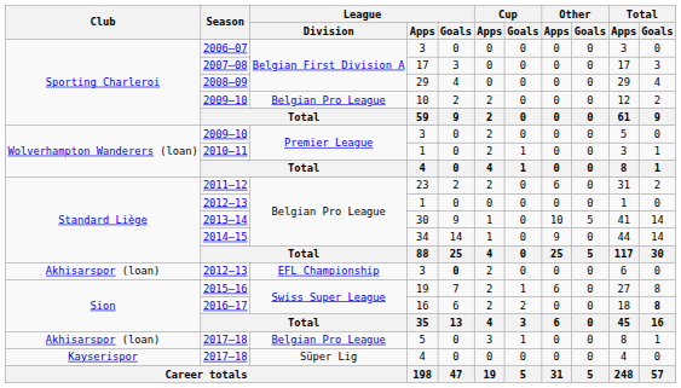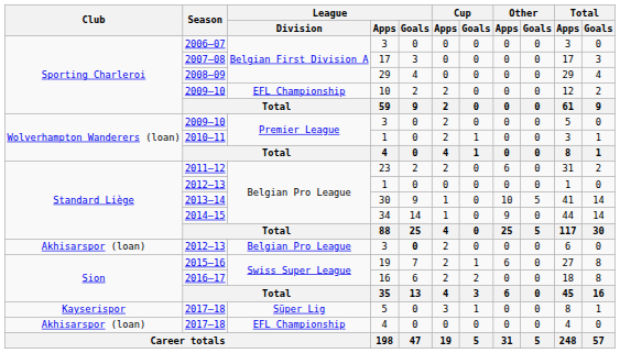2009–10 / 10 | League / Division: Belgian Pro League -> EFL Championship
2012–13 / 3 | League / Division: EFL Championship -> Belgian Pro League
2016–17 | Total / Goals: bold -> normal
2017–18 / 5 | Club: Akhisarspor (loan) -> Kayserispor
2017–18 / 5 | League / Division: Belgian Pro League -> Süper Lig
2017–18 / 4 | Club: Kayserispor -> Akhisarspor (loan)
2017–18 / 4 | League / Division: Süper Lig -> EFL Championship
